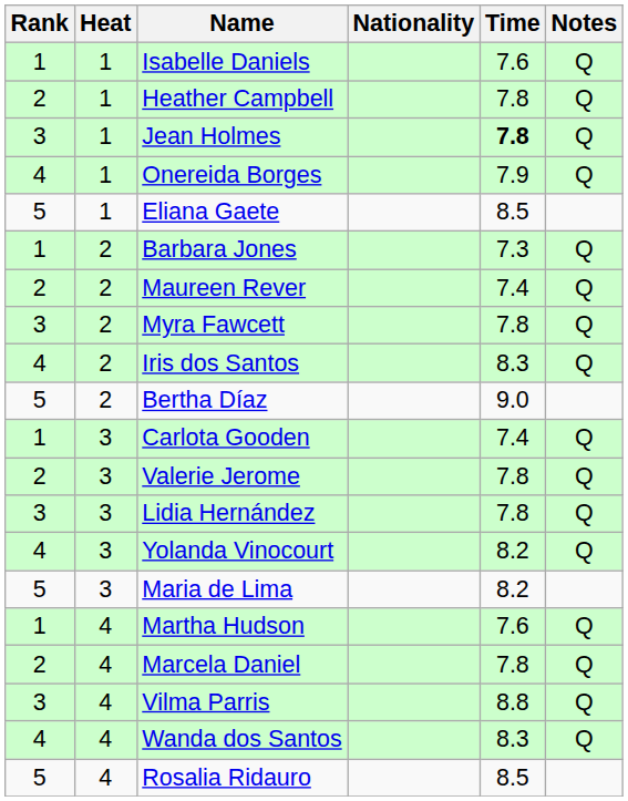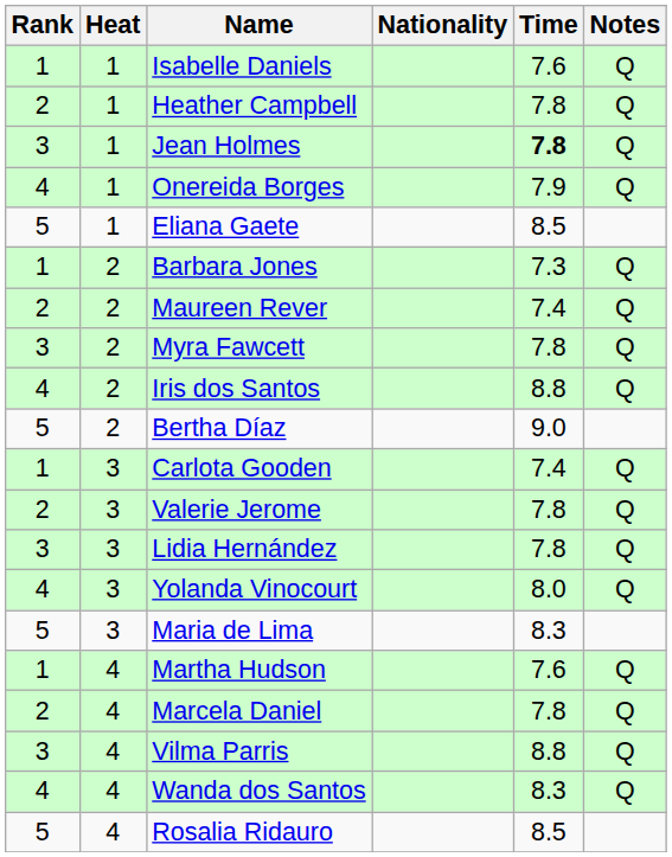Iris dos Santos | Time: 8.3 -> 8.8
Yolanda Vinocourt | Time: 8.2 -> 8.0
Maria de Lima | Time: 8.2 -> 8.3
